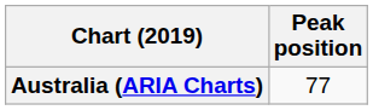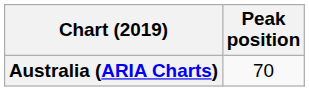Australia (ARIA Charts) | Peak position: 77 -> 70
